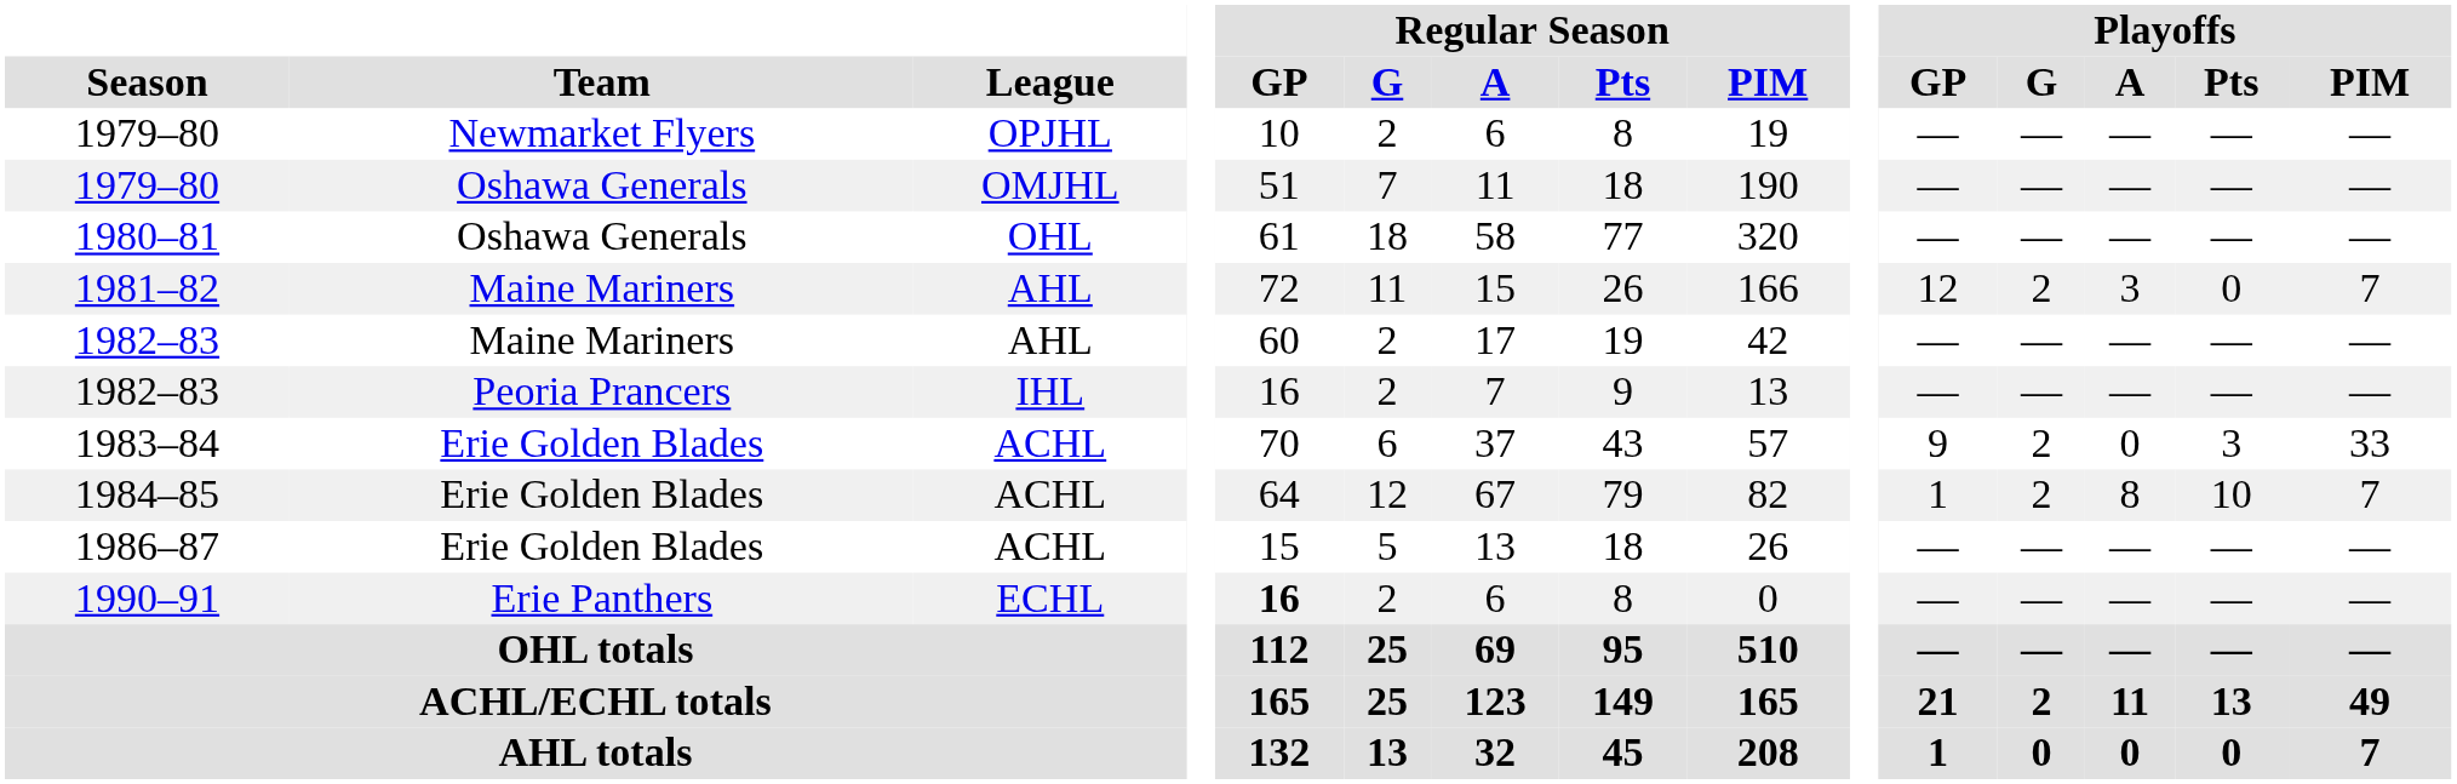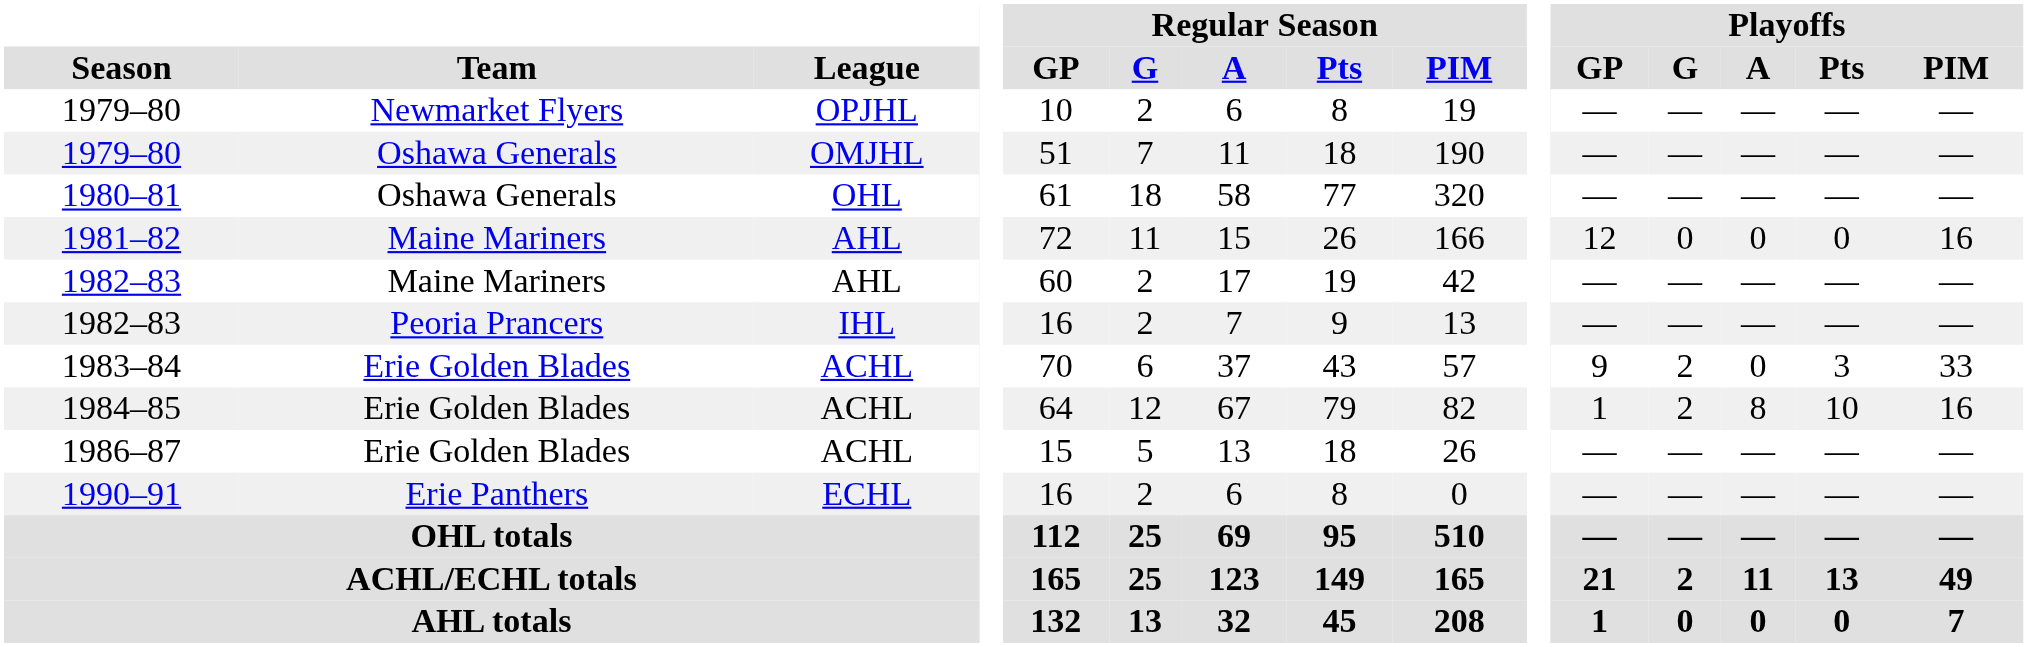1981–82 | Playoffs / G: 2 -> 0
1981–82 | Playoffs / A: 3 -> 0
1981–82 | Playoffs / PIM: 7 -> 16
1984–85 | Playoffs / PIM: 7 -> 16
1990–91 | Regular Season / GP: bold -> normal
